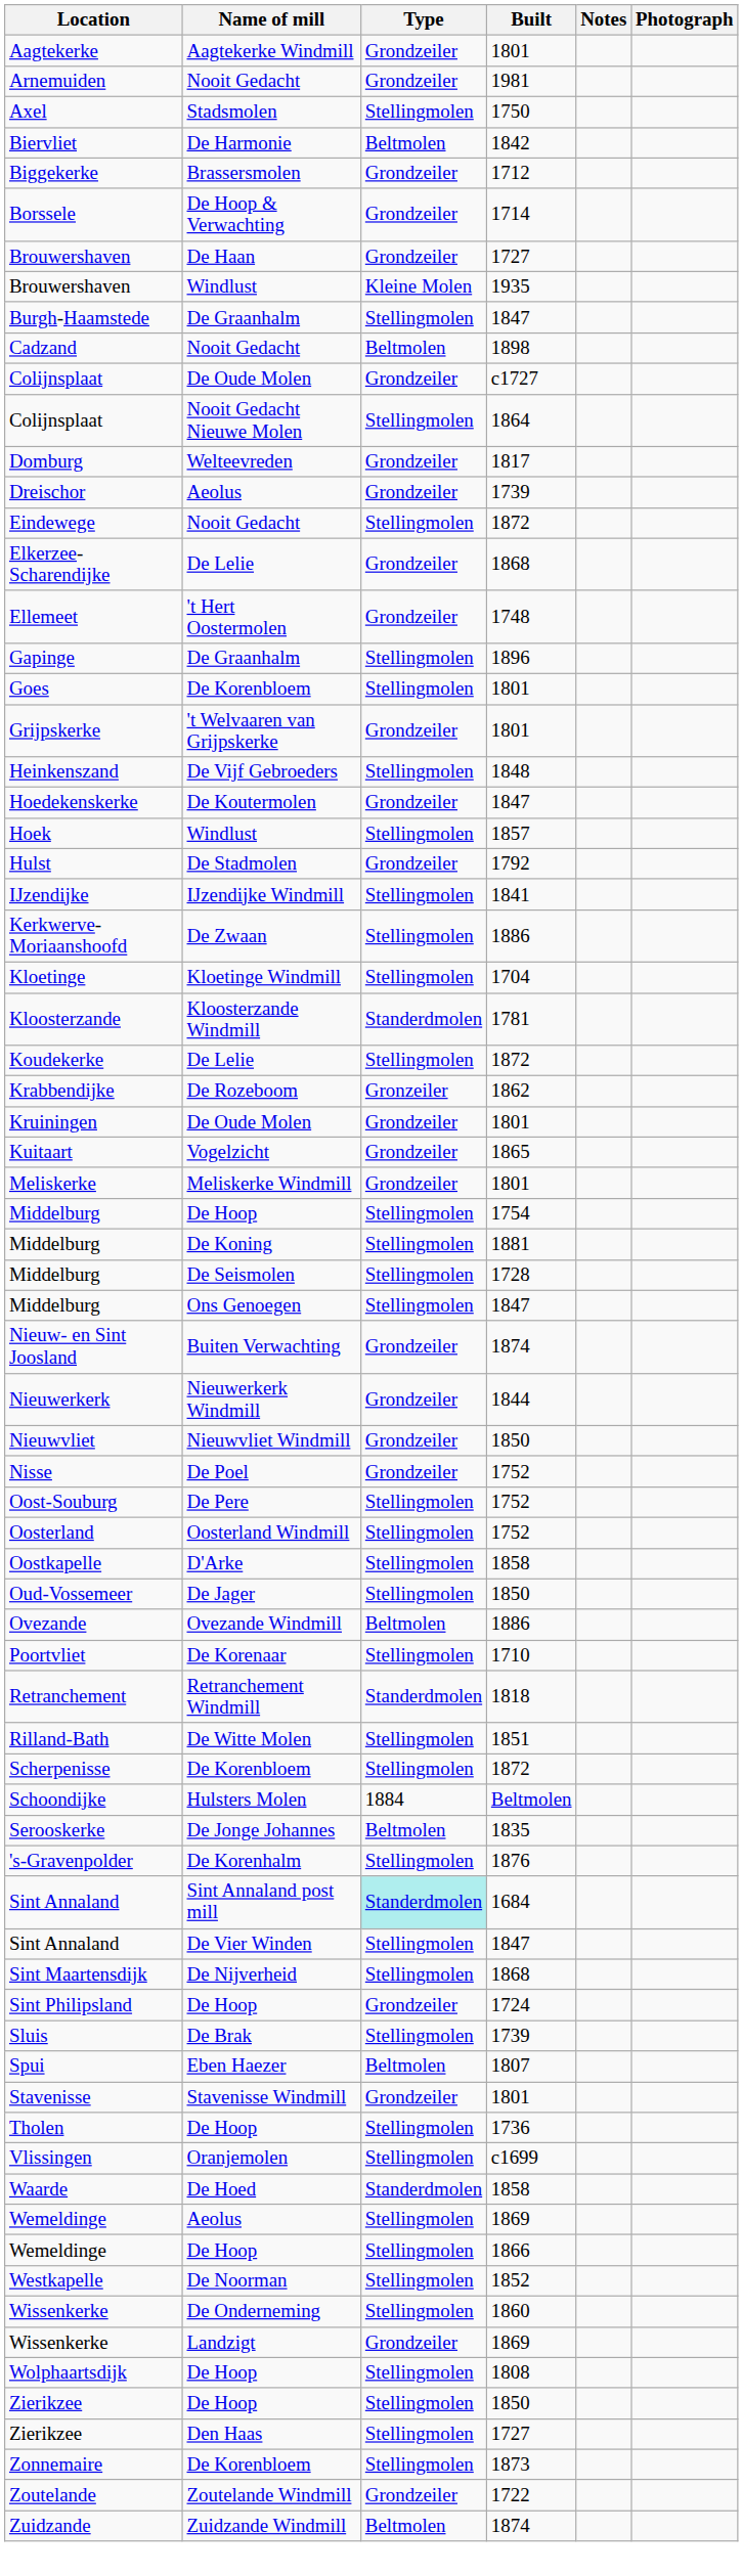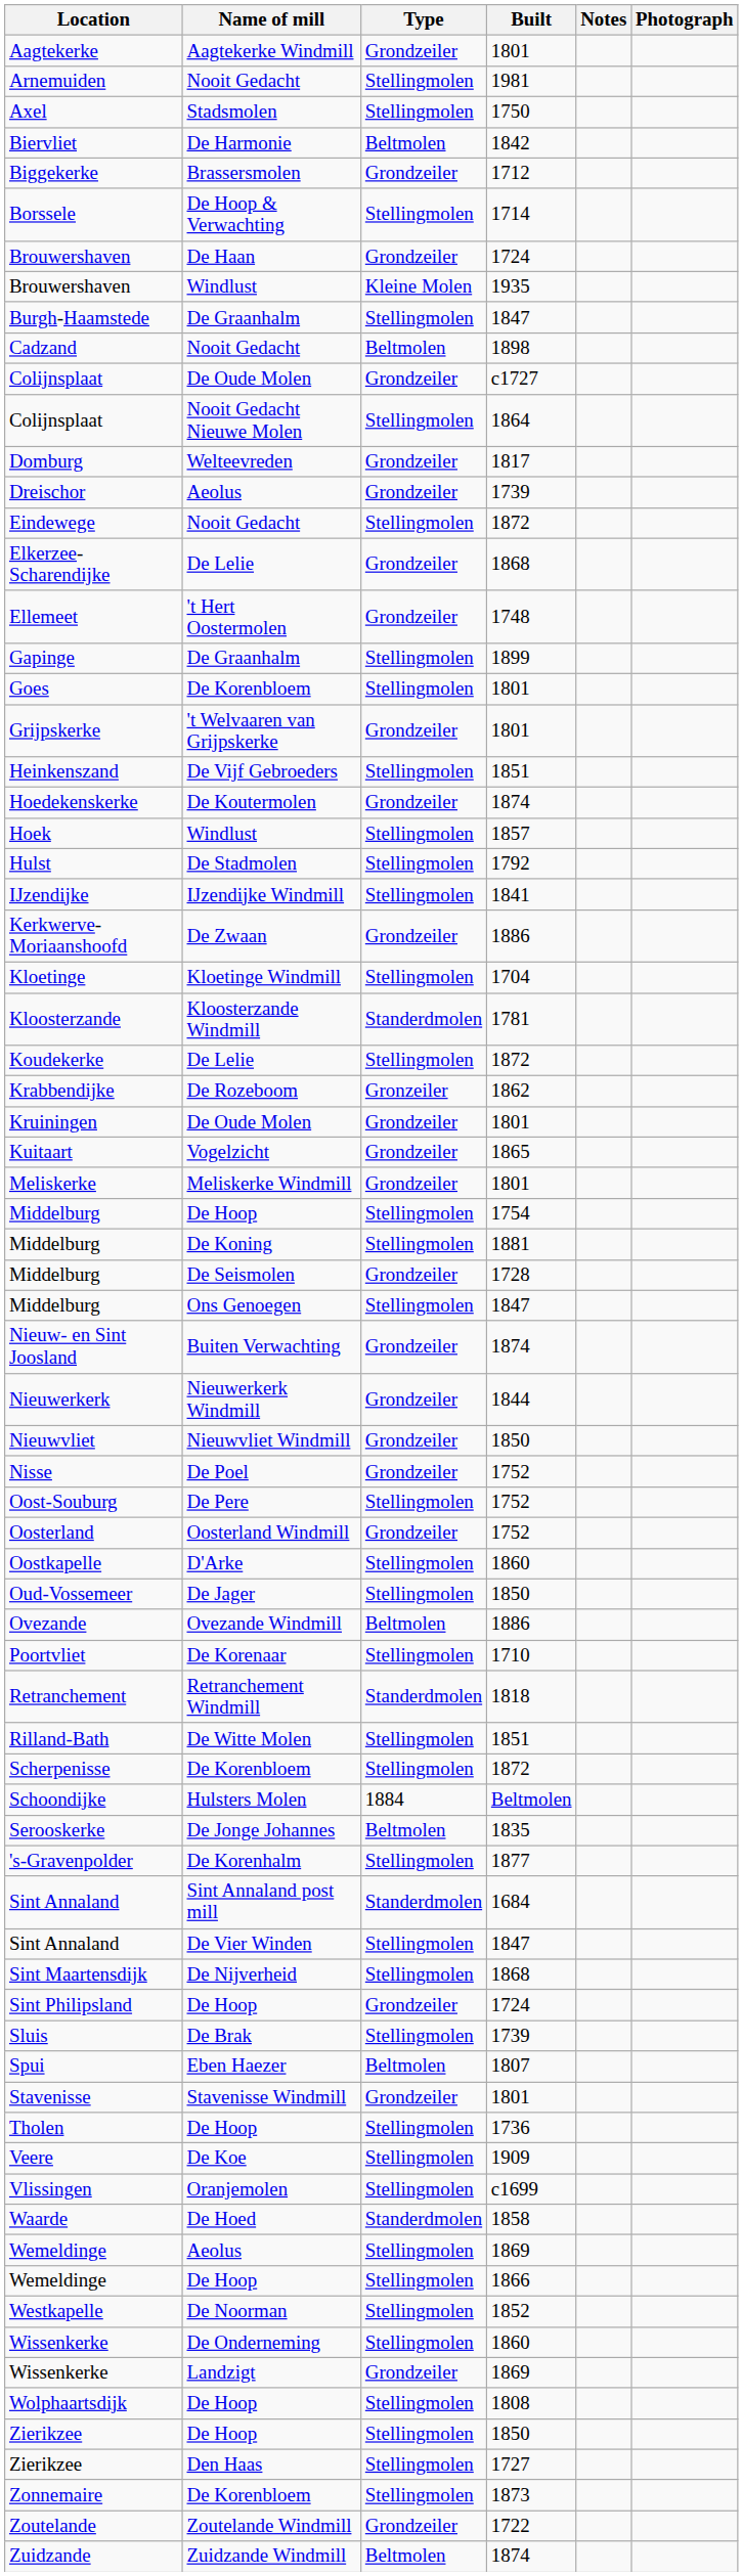Arnemuiden | Type: Grondzeiler -> Stellingmolen
Borssele | Type: Grondzeiler -> Stellingmolen
Brouwershaven / De Haan | Built: 1727 -> 1724
Gapinge | Built: 1896 -> 1899
Heinkenszand | Built: 1848 -> 1851
Hoedekenskerke | Built: 1847 -> 1874
Hulst | Type: Grondzeiler -> Stellingmolen
Kerkwerve-Moriaanshoofd | Type: Stellingmolen -> Grondzeiler
Middelburg / De Seismolen | Type: Stellingmolen -> Grondzeiler
Oosterland | Type: Stellingmolen -> Grondzeiler
Oostkapelle | Built: 1858 -> 1860
's-Gravenpolder | Built: 1876 -> 1877
Sint Annaland / Sint Annaland post mill | Type: paleturquoise background -> no background
+ row: Veere | De Koe | Stellingmolen | 1909
